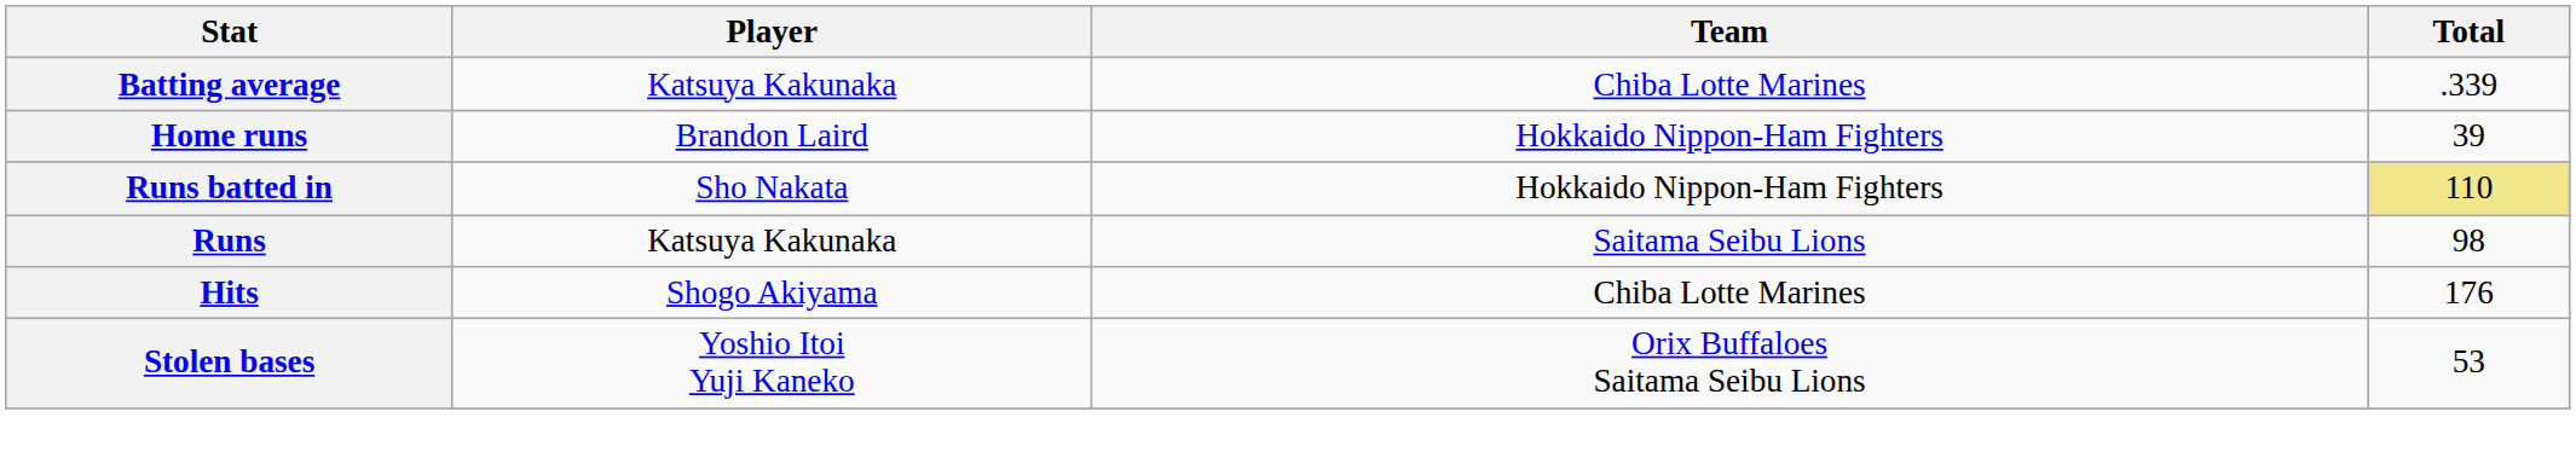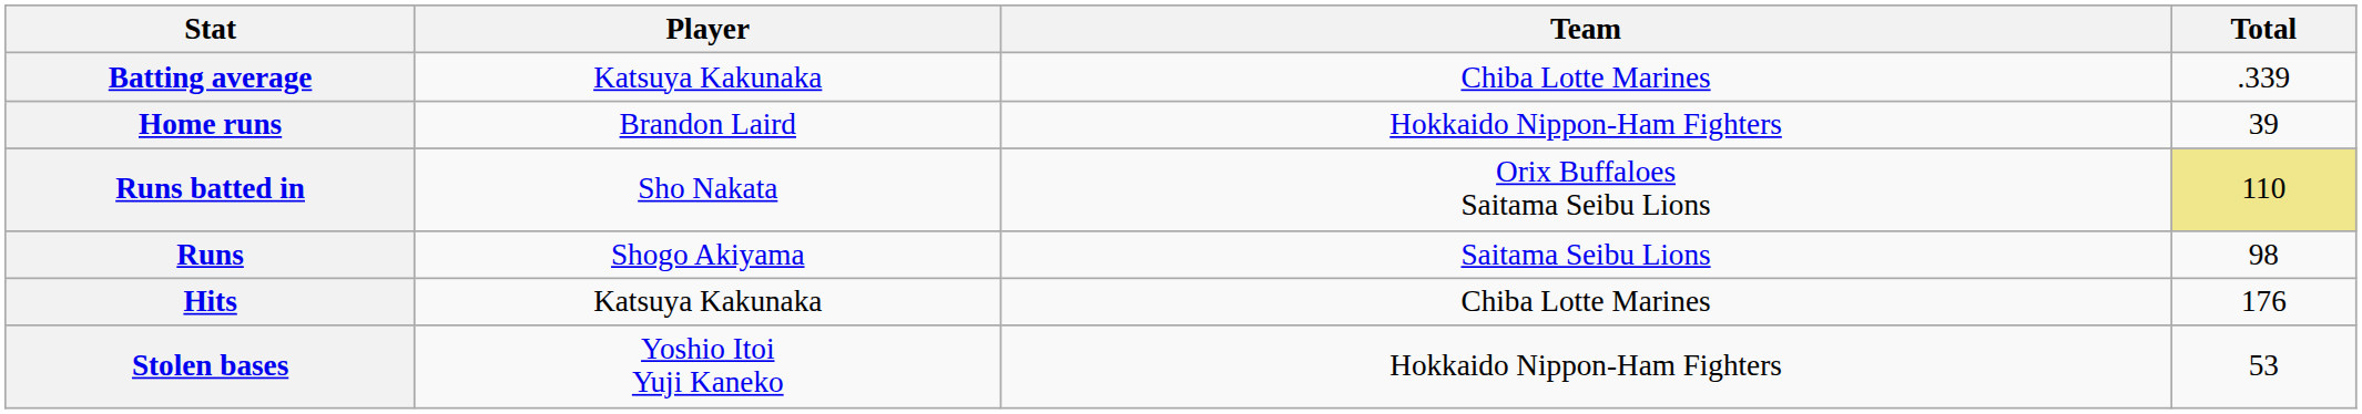Runs batted in | Team: Hokkaido Nippon-Ham Fighters -> Orix Buffaloes Saitama Seibu Lions
Runs | Player: Katsuya Kakunaka -> Shogo Akiyama
Hits | Player: Shogo Akiyama -> Katsuya Kakunaka
Stolen bases | Team: Orix Buffaloes Saitama Seibu Lions -> Hokkaido Nippon-Ham Fighters
